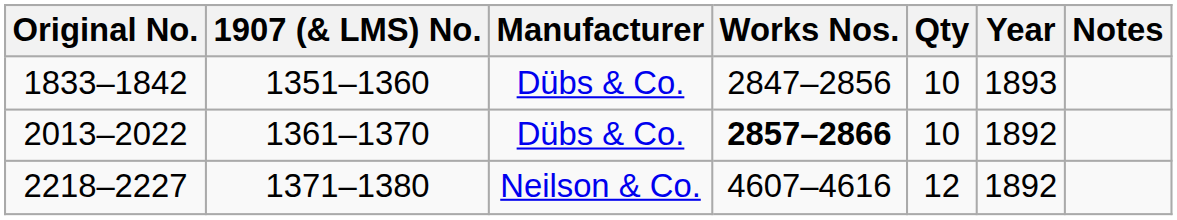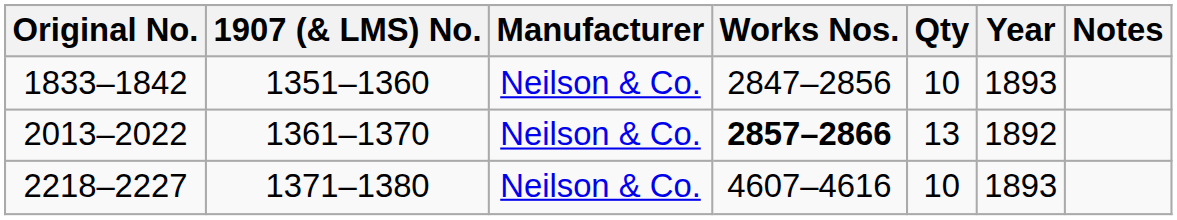1833–1842 | Manufacturer: Dübs & Co. -> Neilson & Co.
2013–2022 | Manufacturer: Dübs & Co. -> Neilson & Co.
2013–2022 | Qty: 10 -> 13
2218–2227 | Qty: 12 -> 10
2218–2227 | Year: 1892 -> 1893
